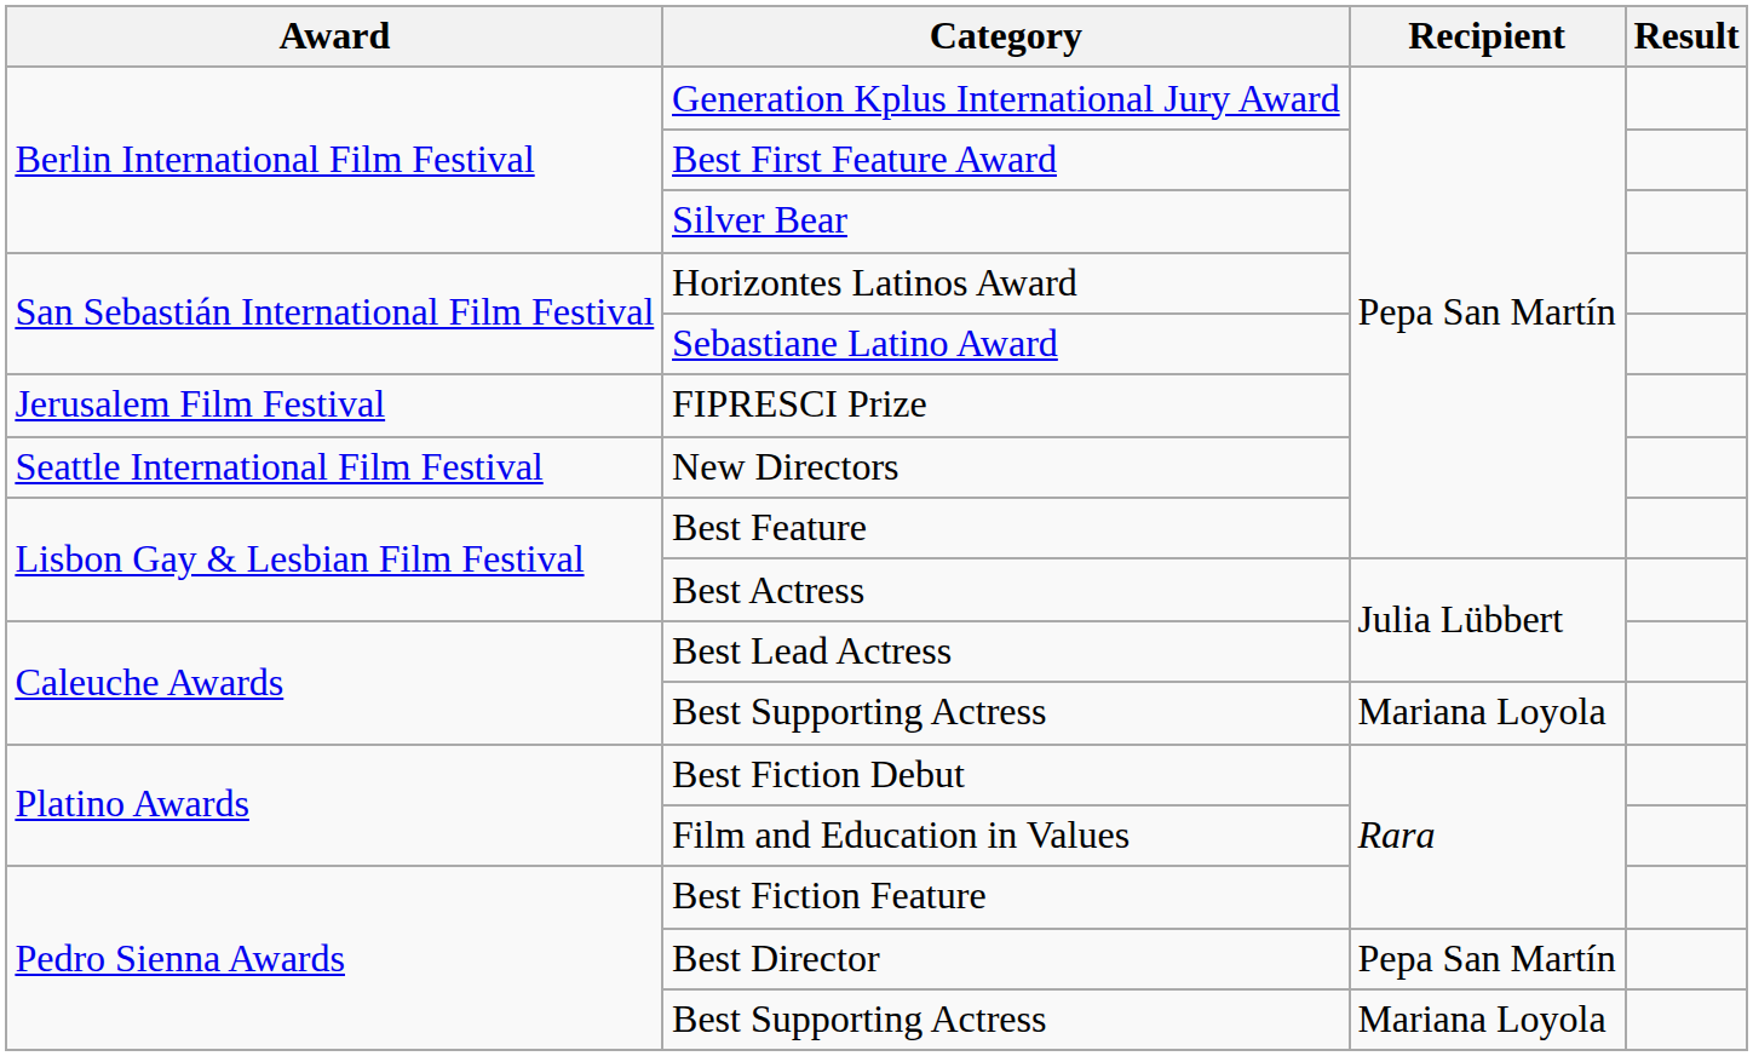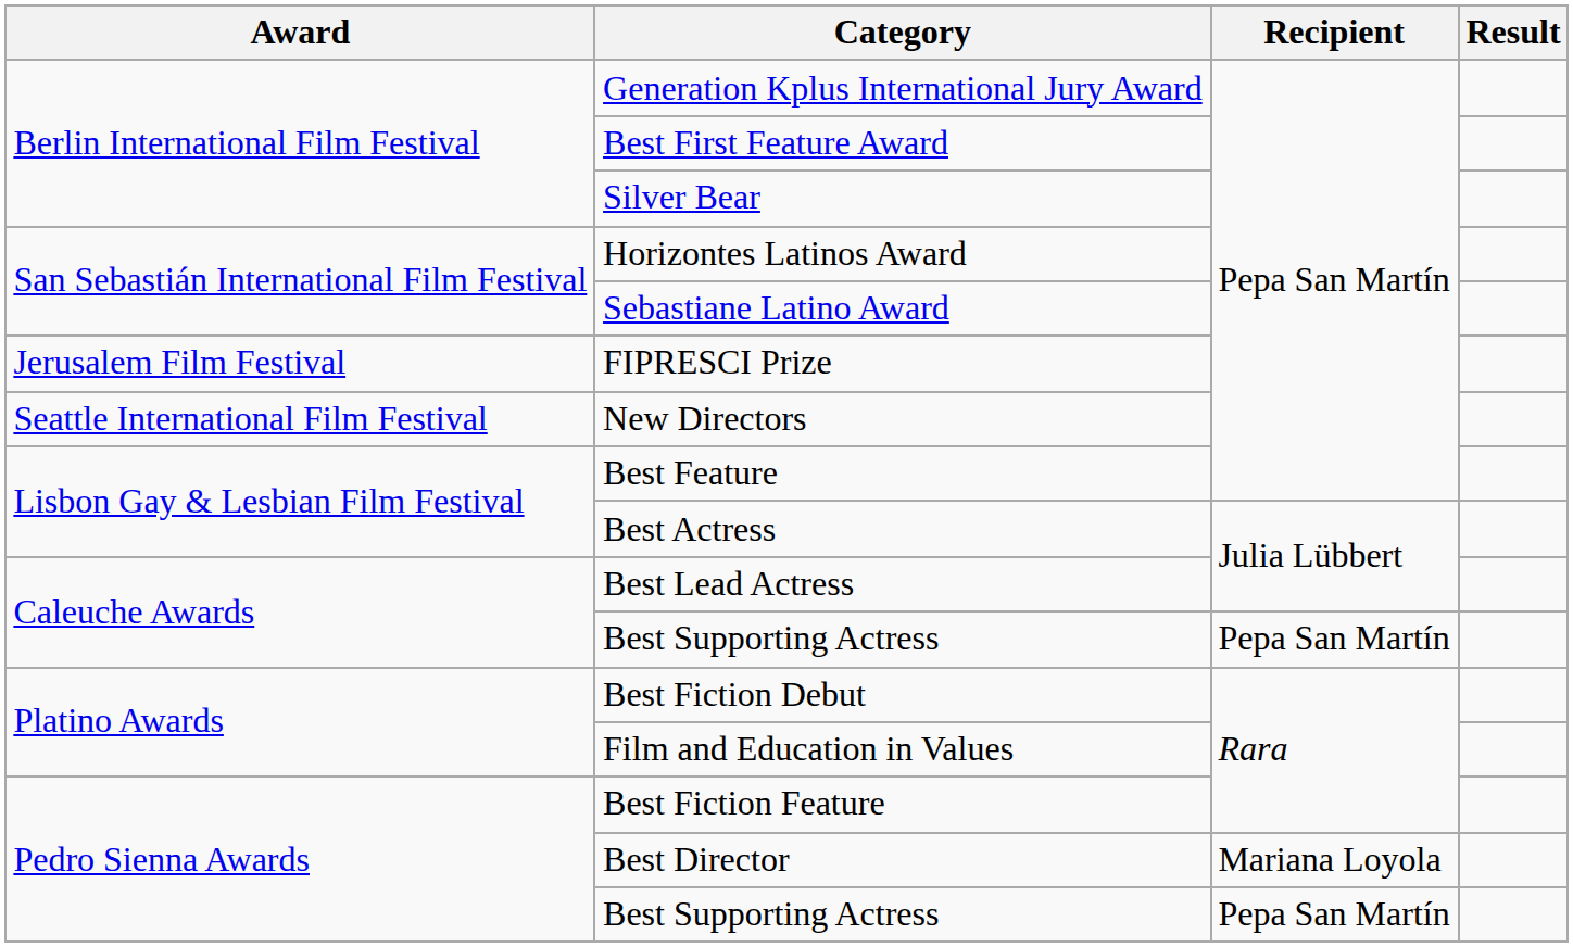Caleuche Awards / Best Supporting Actress | Recipient: Mariana Loyola -> Pepa San Martín
Best Director | Recipient: Pepa San Martín -> Mariana Loyola
Pedro Sienna Awards / Best Supporting Actress | Recipient: Mariana Loyola -> Pepa San Martín
